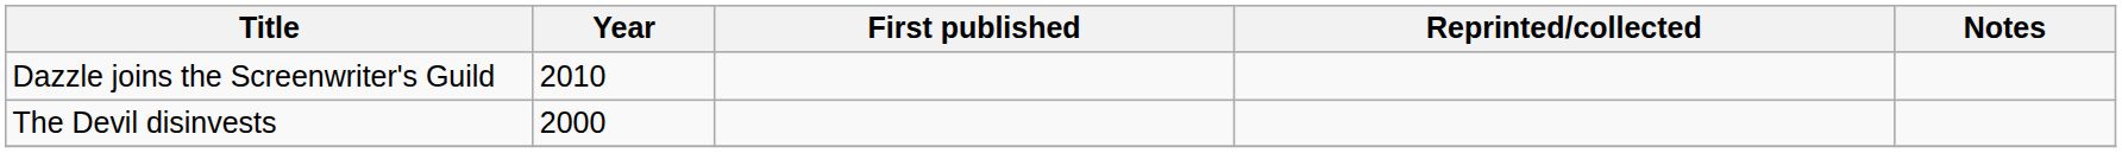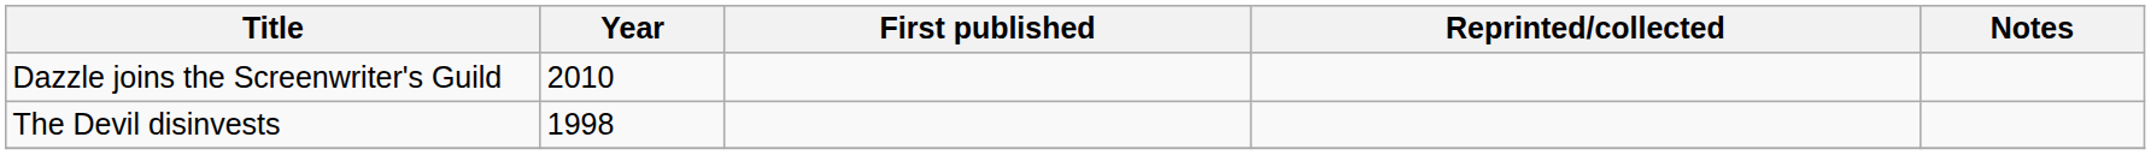The Devil disinvests | Year: 2000 -> 1998
